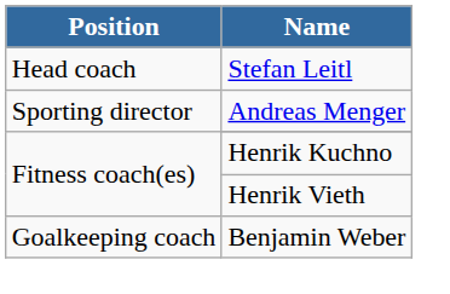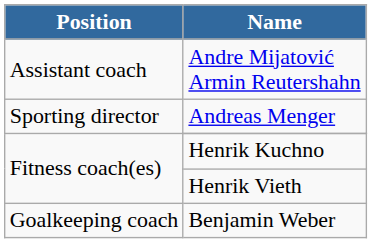- row: Head coach | Stefan Leitl
+ row: Assistant coach | Andre Mijatović Armin Reutershahn
